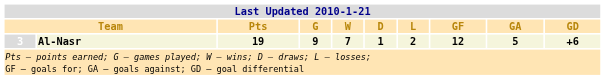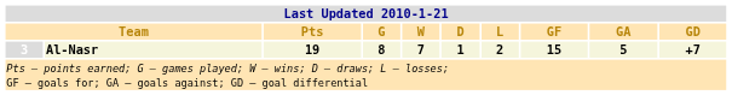3 | G: 9 -> 8
3 | GF: 12 -> 15
3 | GD: +6 -> +7
